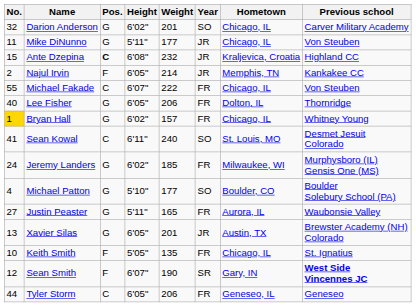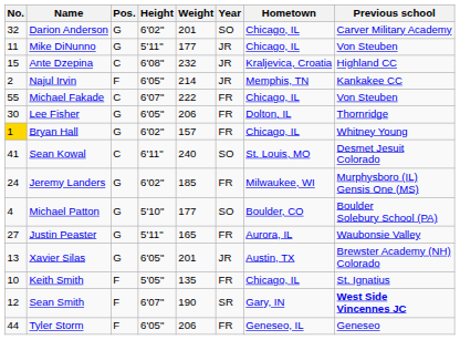Ante Dzepina | Pos.: bold -> normal
Lee Fisher | No.: 40 -> 30
Tyler Storm | Pos.: C -> F
